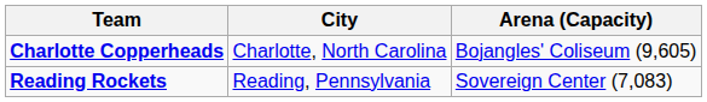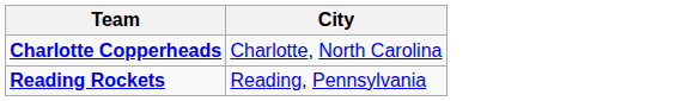- column: Arena (Capacity) | Bojangles' Coliseum (9,605) | Sovereign Center (7,083)
